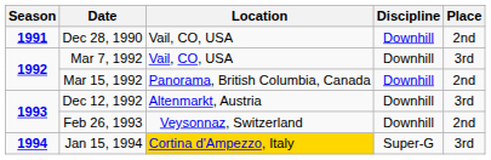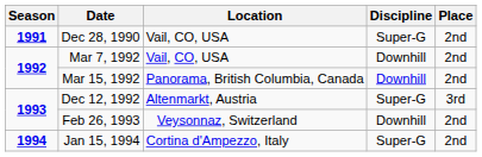Dec 28, 1990 | Discipline: Downhill -> Super-G
Mar 7, 1992 | Place: 3rd -> 2nd
Dec 12, 1992 | Discipline: Downhill -> Super-G
Jan 15, 1994 | Location: gold background -> no background
Jan 15, 1994 | Place: 3rd -> 2nd
